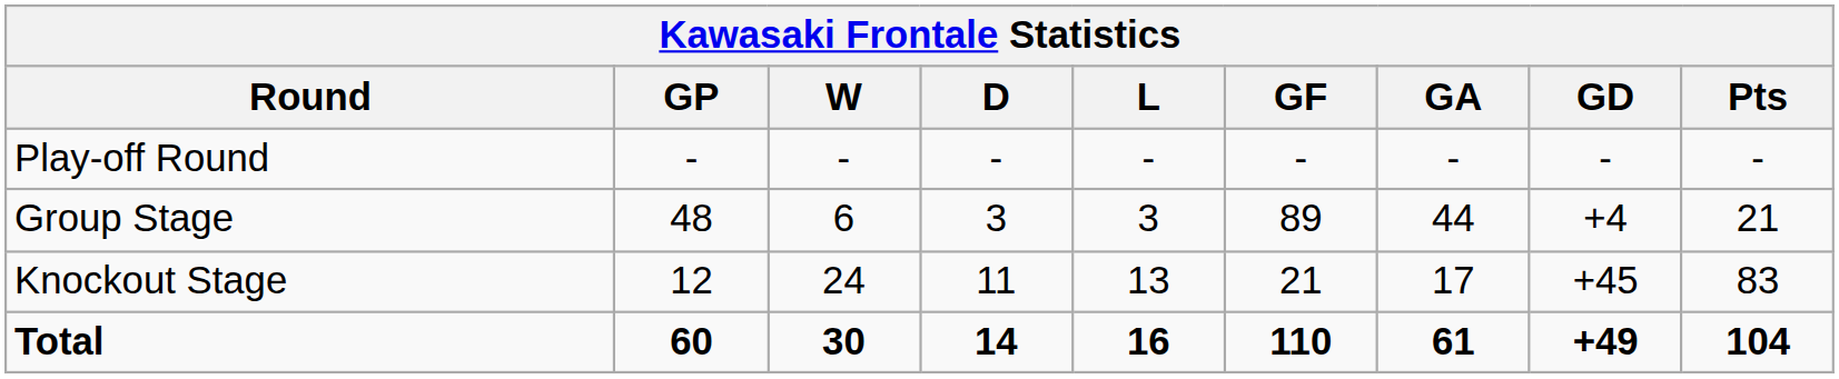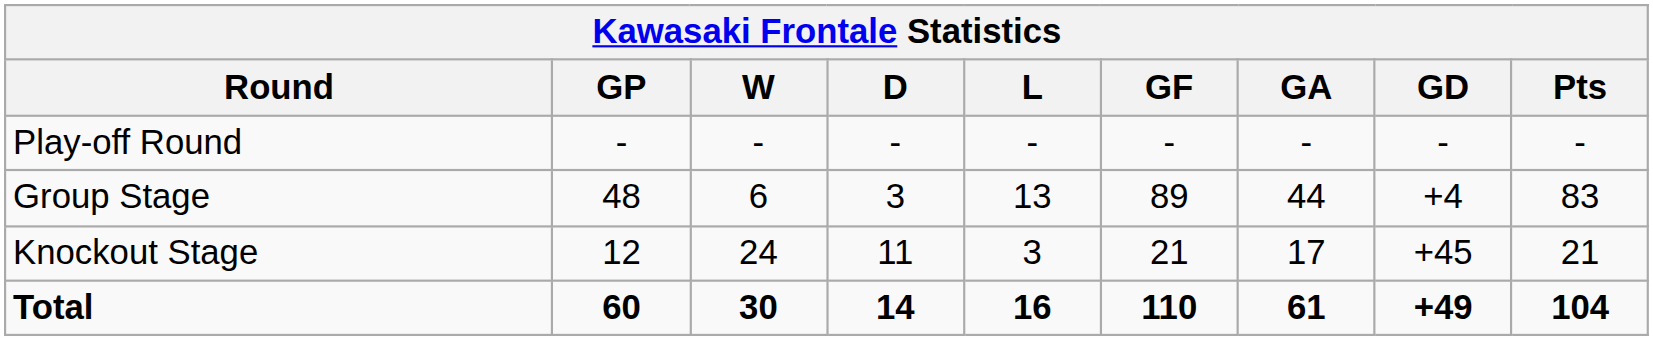Group Stage | L: 3 -> 13
Group Stage | Pts: 21 -> 83
Knockout Stage | L: 13 -> 3
Knockout Stage | Pts: 83 -> 21
